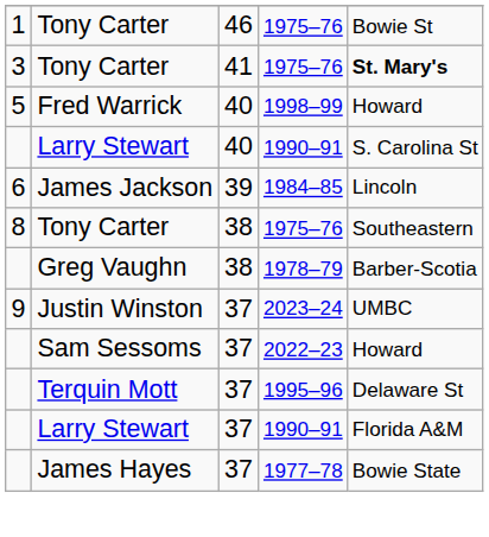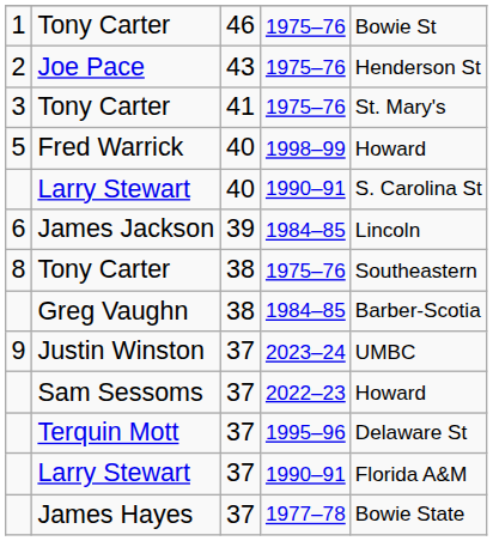+ row: 2 | Joe Pace | 43 | 1975–76 | Henderson St
Tony Carter / 41 | column 5: bold -> normal
Greg Vaughn | column 4: 1978–79 -> 1984–85
